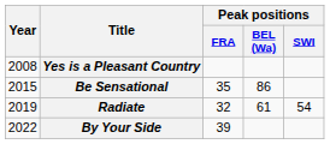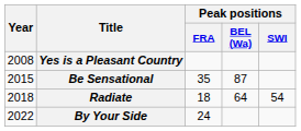Be Sensational | Peak positions / BEL (Wa): 86 -> 87
Radiate | Year: 2019 -> 2018
Radiate | Peak positions / FRA: 32 -> 18
Radiate | Peak positions / BEL (Wa): 61 -> 64
By Your Side | Peak positions / FRA: 39 -> 24
